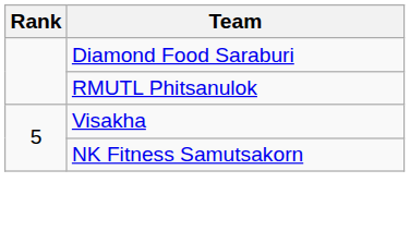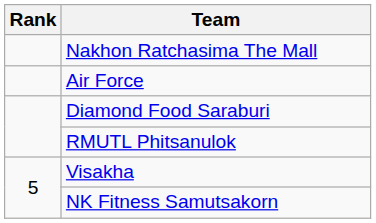+ row: Nakhon Ratchasima The Mall
+ row: Air Force
